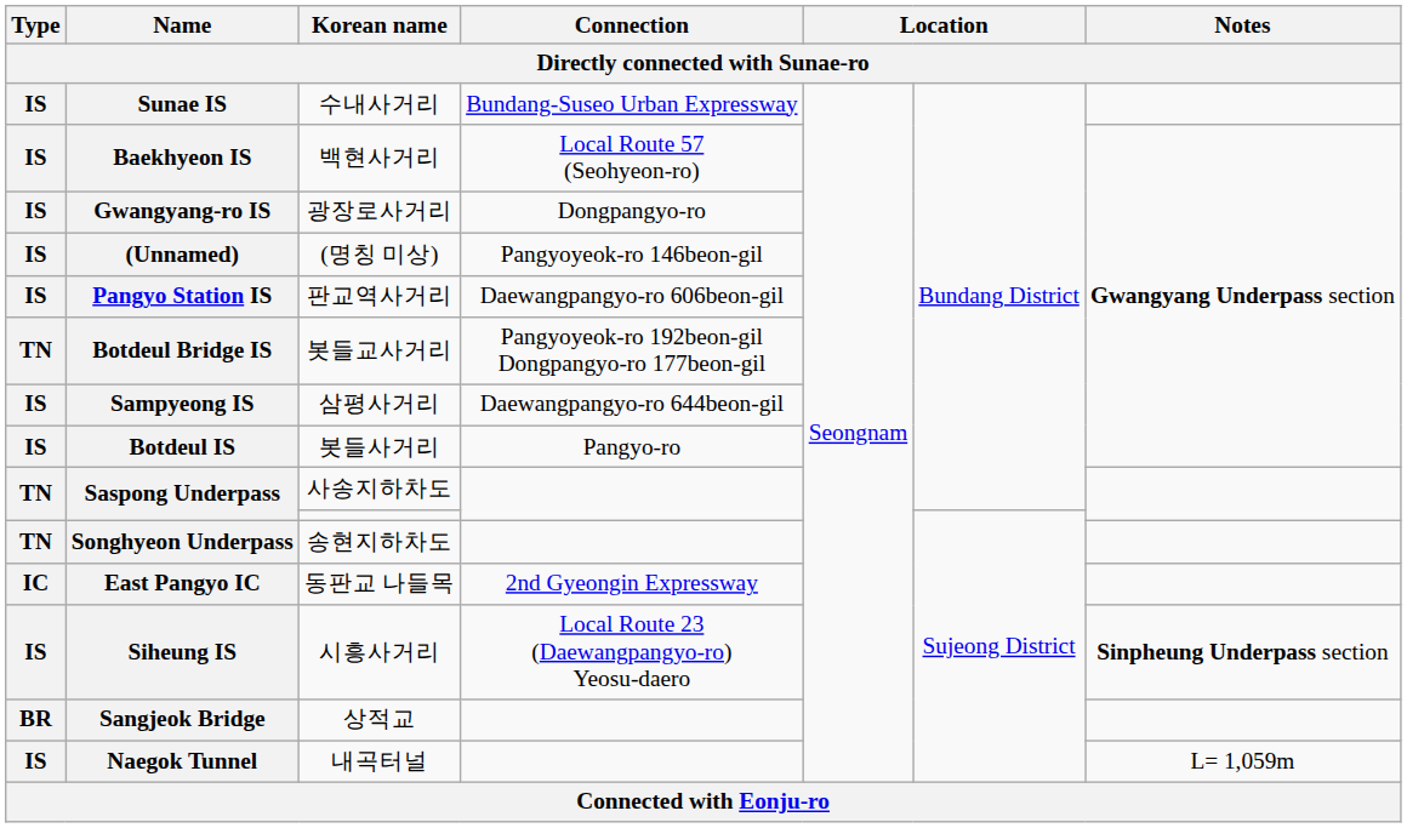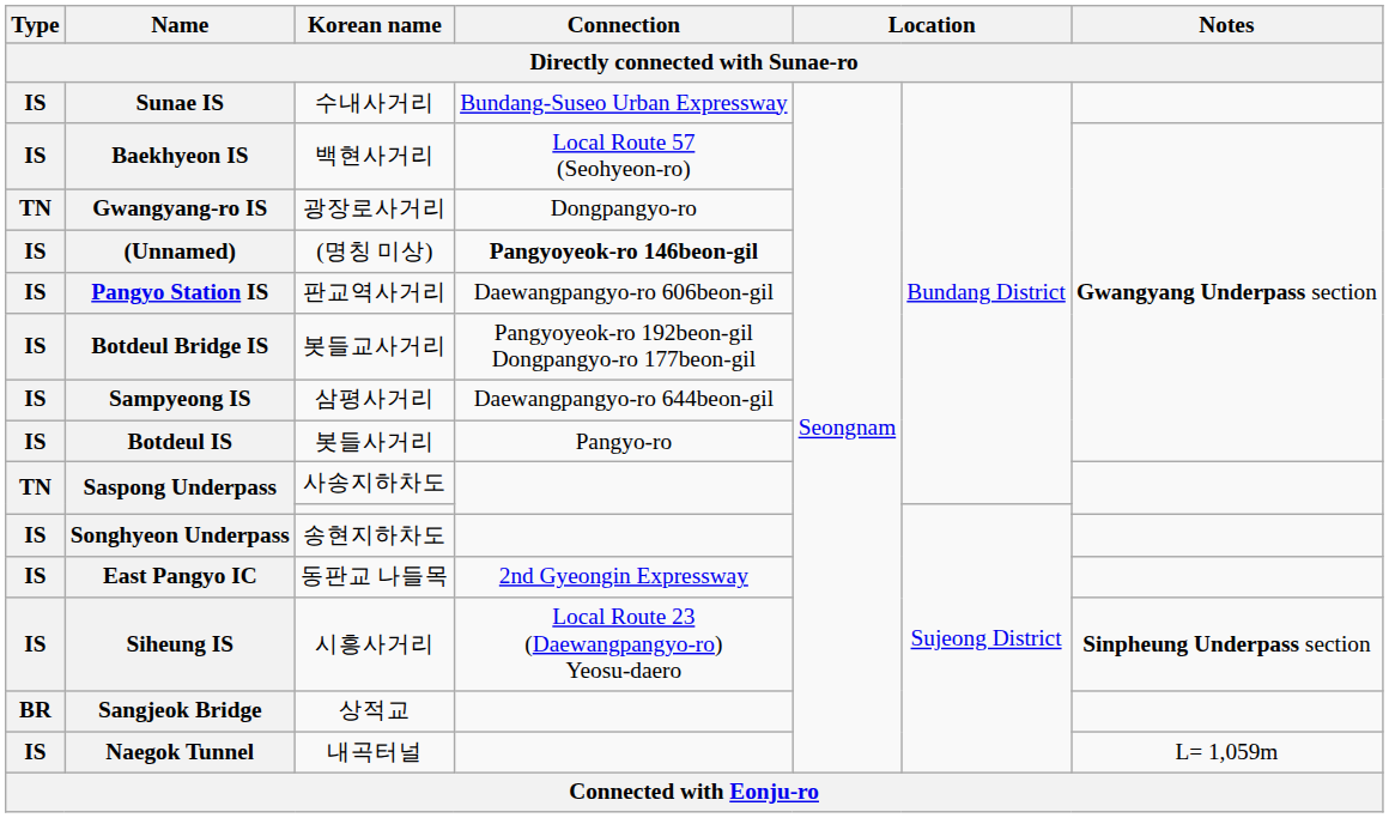Gwangyang-ro IS | Type: IS -> TN
(Unnamed) | Connection: normal -> bold
Botdeul Bridge IS | Type: TN -> IS
Songhyeon Underpass | Type: TN -> IS
East Pangyo IC | Type: IC -> IS
